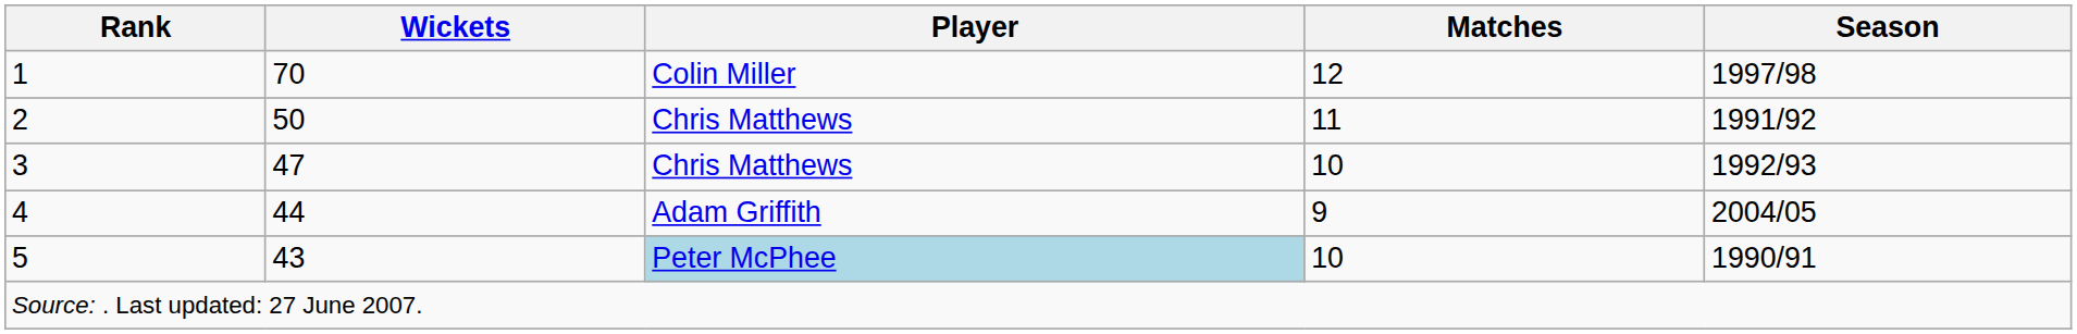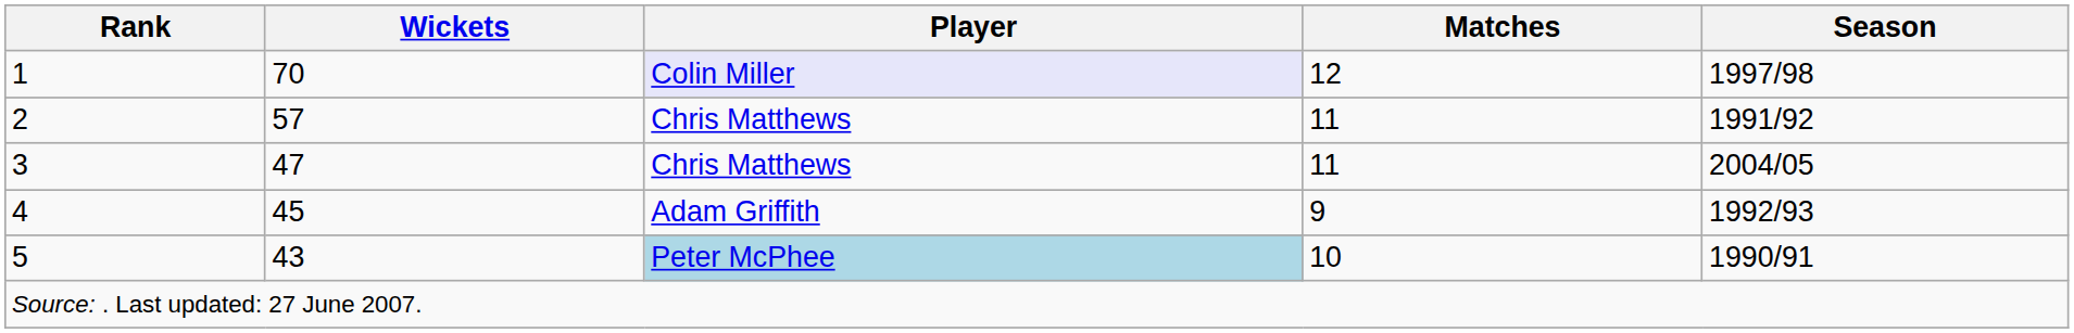1 | Player: no background -> lavender background
2 | Wickets: 50 -> 57
3 | Matches: 10 -> 11
3 | Season: 1992/93 -> 2004/05
4 | Wickets: 44 -> 45
4 | Season: 2004/05 -> 1992/93
